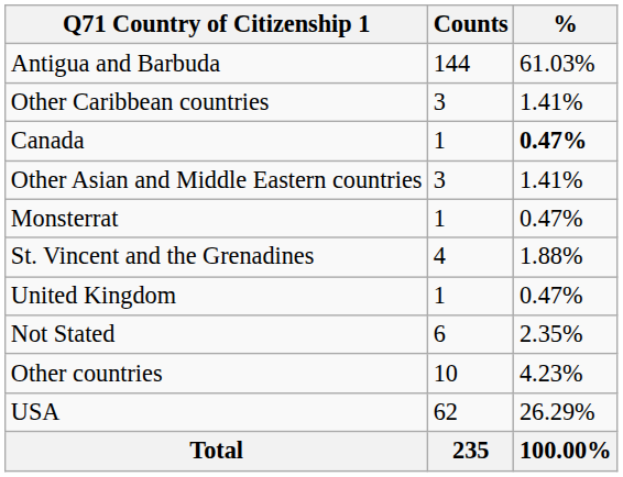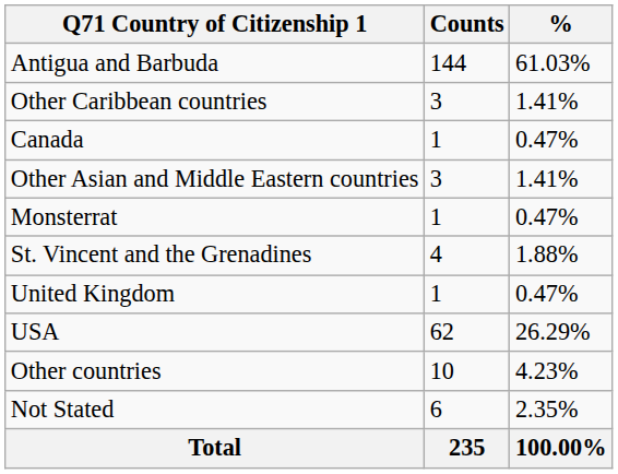Canada | %: bold -> normal
rows swapped: USA <-> Not Stated
